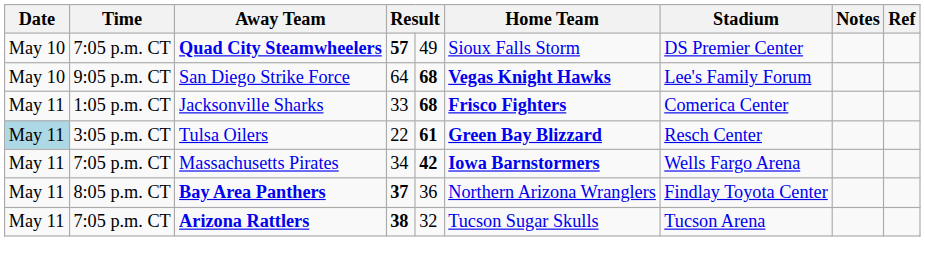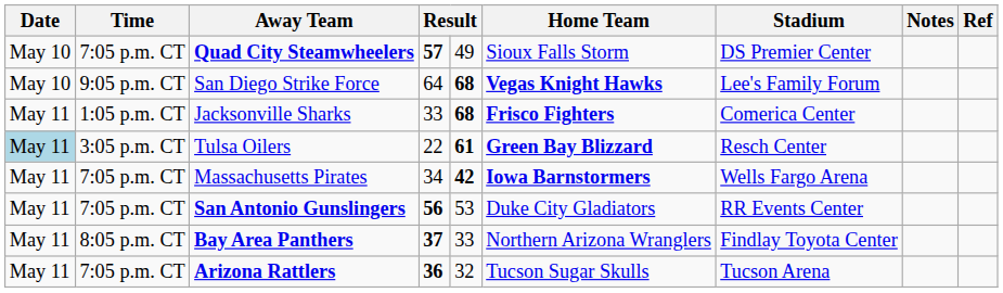+ row: May 11 | 7:05 p.m. CT | San Antonio Gunslingers | 56 | 53 | Duke City Gladiators | RR Events Center
Bay Area Panthers | column 5: 36 -> 33
Arizona Rattlers | column 4: 38 -> 36
